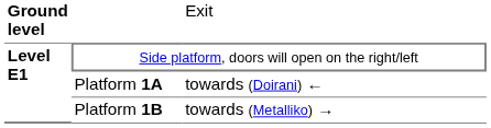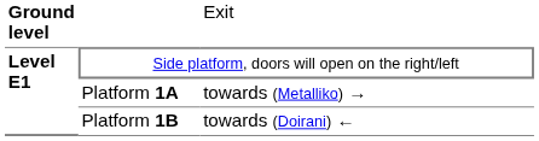Platform 1A | column 3: towards (Doirani) ← -> towards (Metalliko) →
Platform 1B | column 3: towards (Metalliko) → -> towards (Doirani) ←
